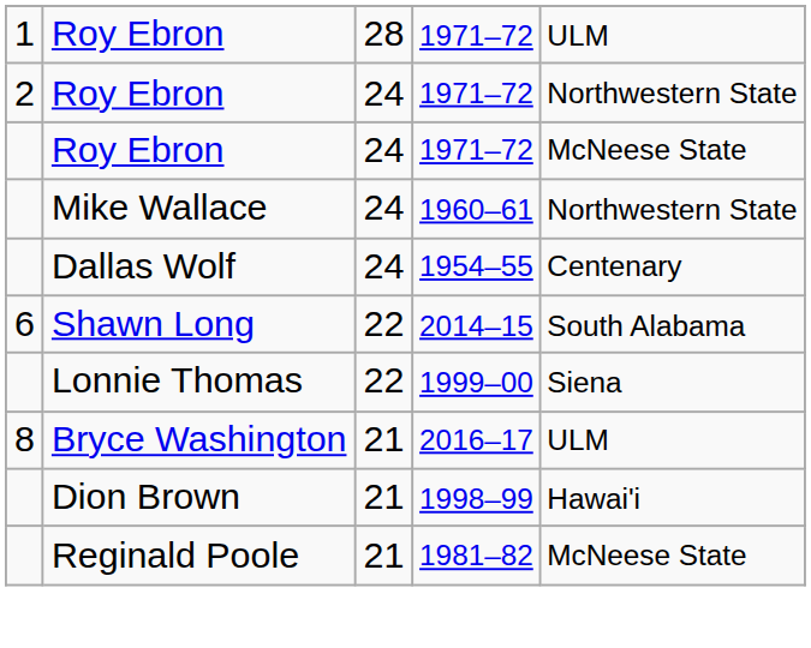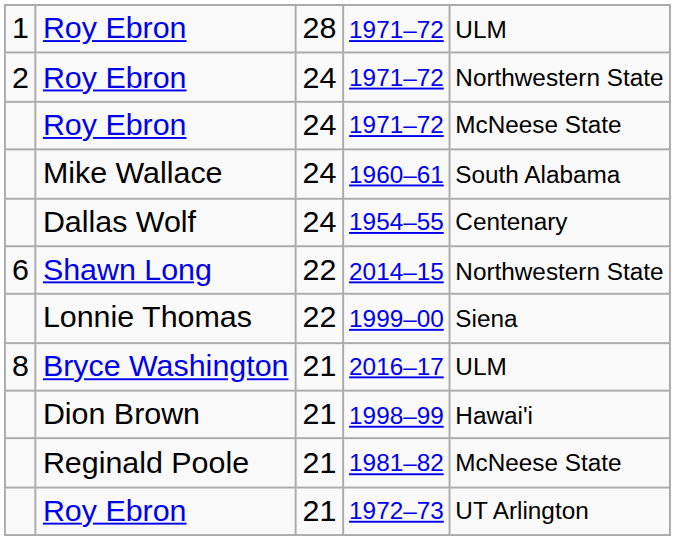1960–61 | column 5: Northwestern State -> South Alabama
2014–15 | column 5: South Alabama -> Northwestern State
+ row: Roy Ebron | 21 | 1972–73 | UT Arlington
